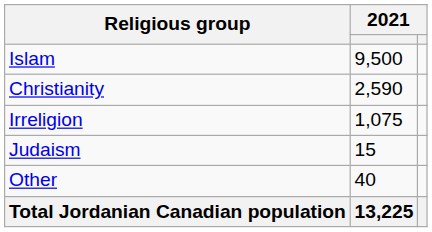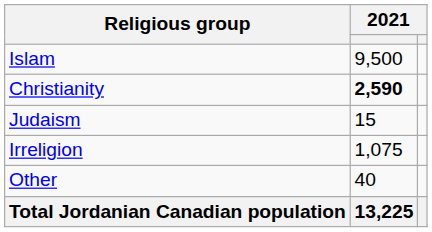Christianity | column 2: normal -> bold
rows swapped: Irreligion <-> Judaism
